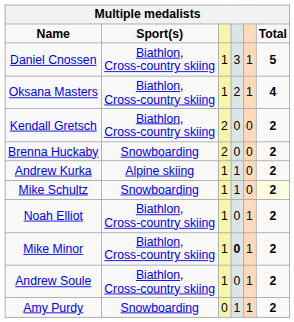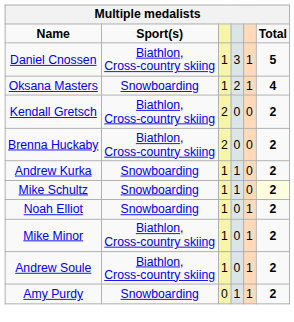Oksana Masters | Sport(s): Biathlon, Cross-country skiing -> Snowboarding
Brenna Huckaby | Sport(s): Snowboarding -> Biathlon, Cross-country skiing
Andrew Kurka | Sport(s): Alpine skiing -> Snowboarding
Noah Elliot | Sport(s): Biathlon, Cross-country skiing -> Snowboarding
Mike Minor | column 4: bold -> normal
